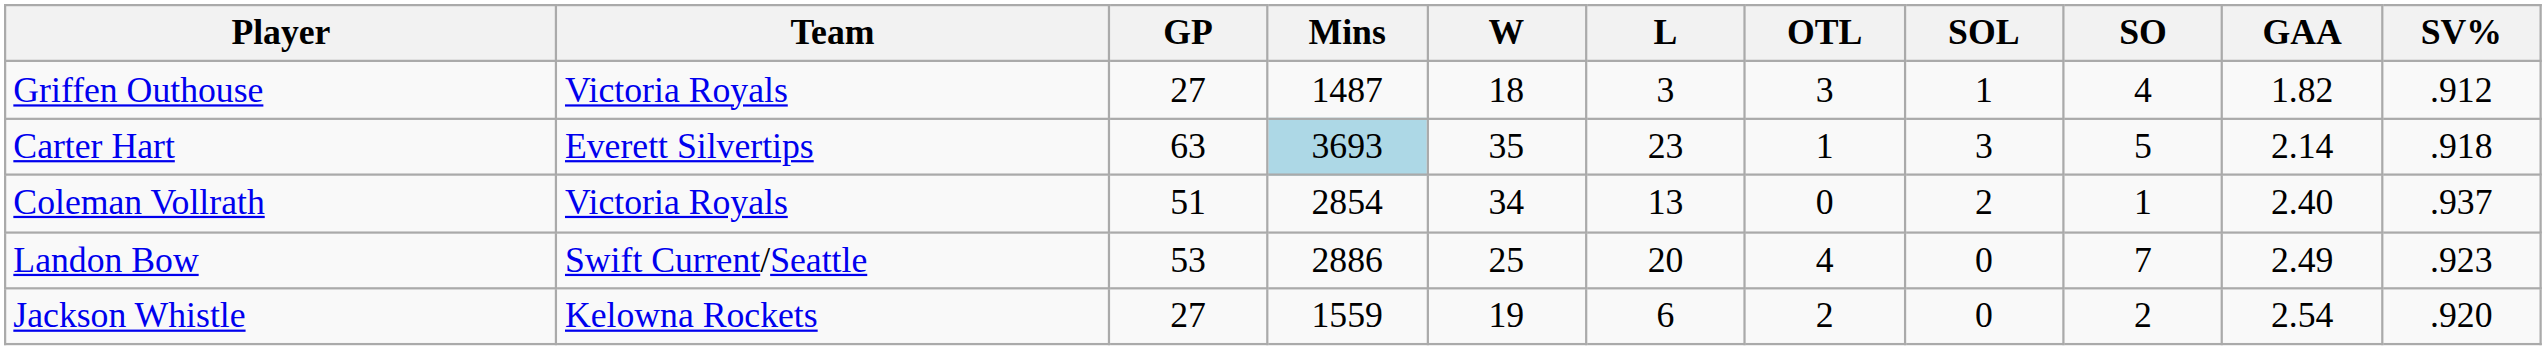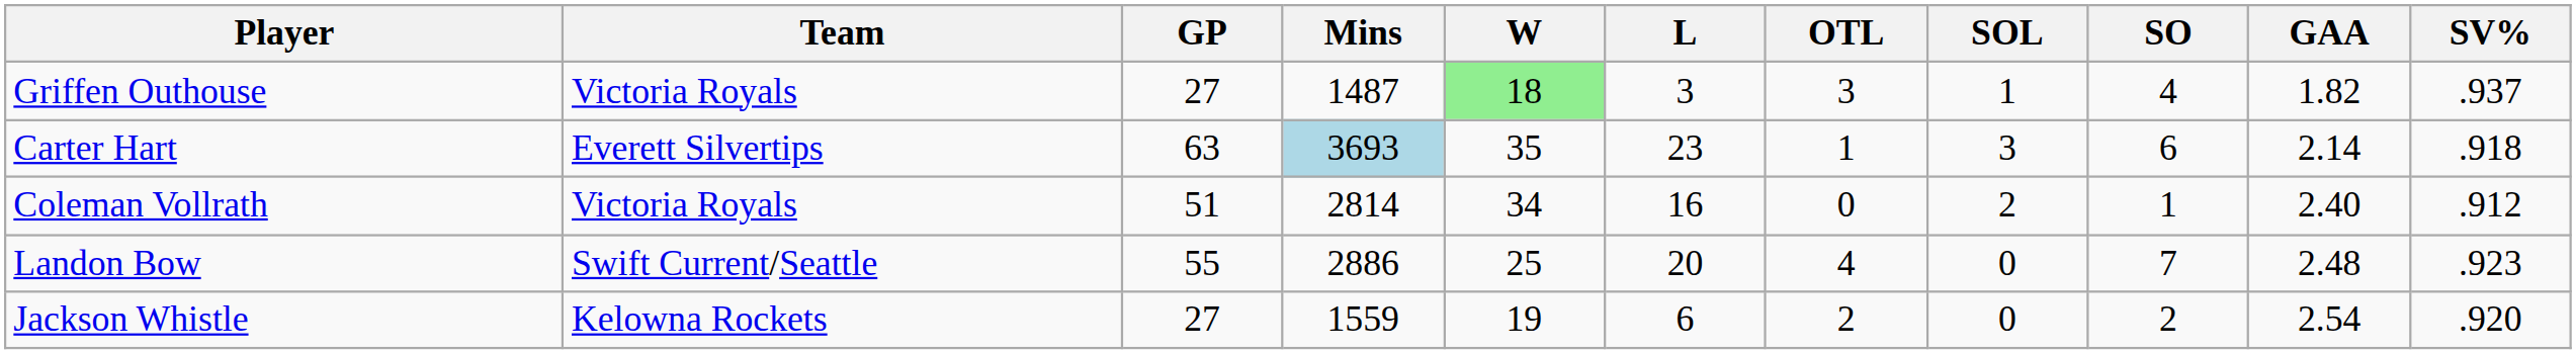Griffen Outhouse | W: no background -> lightgreen background
Griffen Outhouse | SV%: .912 -> .937
Carter Hart | SO: 5 -> 6
Coleman Vollrath | Mins: 2854 -> 2814
Coleman Vollrath | L: 13 -> 16
Coleman Vollrath | SV%: .937 -> .912
Landon Bow | GP: 53 -> 55
Landon Bow | GAA: 2.49 -> 2.48
